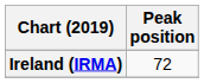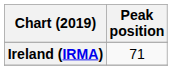Ireland (IRMA) | Peak position: 72 -> 71
